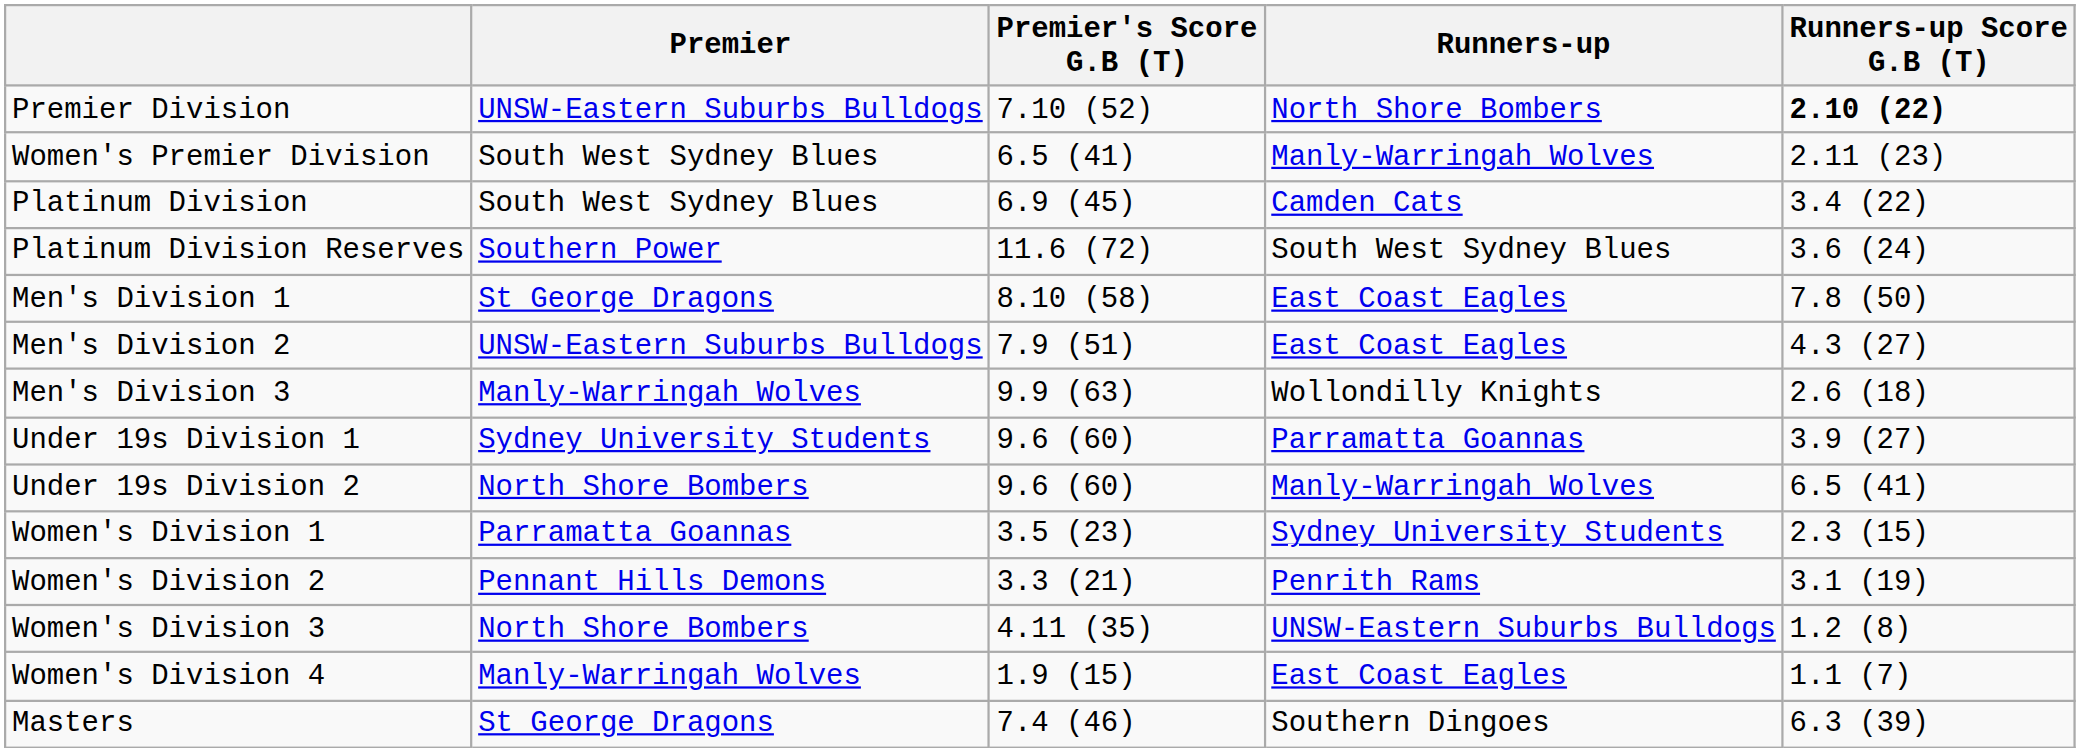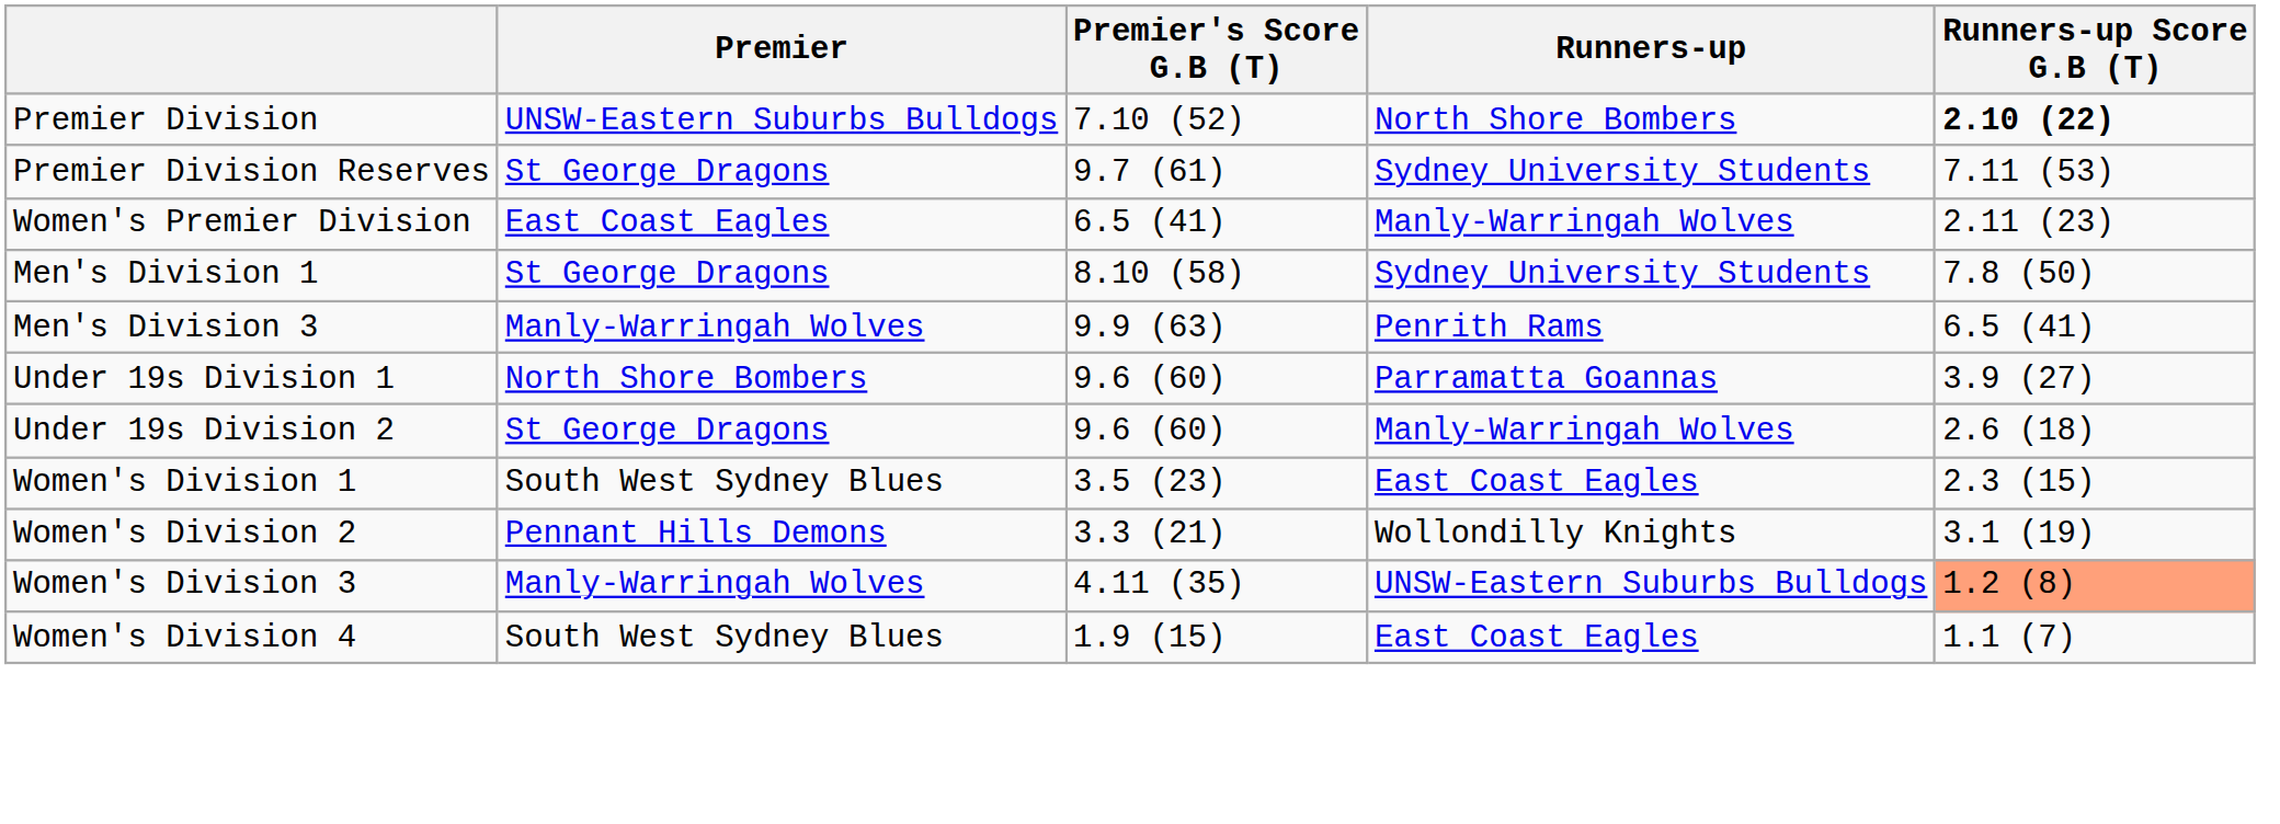+ row: Premier Division Reserves | St George Dragons | 9.7 (61) | Sydney University Students | 7.11 (53)
Women's Premier Division | Premier: South West Sydney Blues -> East Coast Eagles
- row: Platinum Division | South West Sydney Blues | 6.9 (45) | Camden Cats | 3.4 (22)
- row: Platinum Division Reserves | Southern Power | 11.6 (72) | South West Sydney Blues | 3.6 (24)
Men's Division 1 | Runners-up: East Coast Eagles -> Sydney University Students
- row: Men's Division 2 | UNSW-Eastern Suburbs Bulldogs | 7.9 (51) | East Coast Eagles | 4.3 (27)
Men's Division 3 | Runners-up: Wollondilly Knights -> Penrith Rams
Men's Division 3 | Runners-up Score G.B (T): 2.6 (18) -> 6.5 (41)
Under 19s Division 1 | Premier: Sydney University Students -> North Shore Bombers
Under 19s Division 2 | Premier: North Shore Bombers -> St George Dragons
Under 19s Division 2 | Runners-up Score G.B (T): 6.5 (41) -> 2.6 (18)
Women's Division 1 | Premier: Parramatta Goannas -> South West Sydney Blues
Women's Division 1 | Runners-up: Sydney University Students -> East Coast Eagles
Women's Division 2 | Runners-up: Penrith Rams -> Wollondilly Knights
Women's Division 3 | Premier: North Shore Bombers -> Manly-Warringah Wolves
Women's Division 3 | Runners-up Score G.B (T): no background -> lightsalmon background
Women's Division 4 | Premier: Manly-Warringah Wolves -> South West Sydney Blues
- row: Masters | St George Dragons | 7.4 (46) | Southern Dingoes | 6.3 (39)
